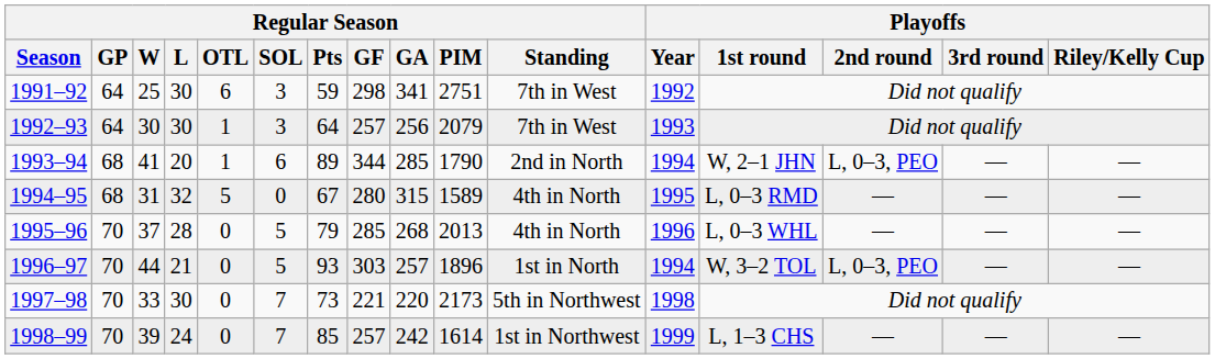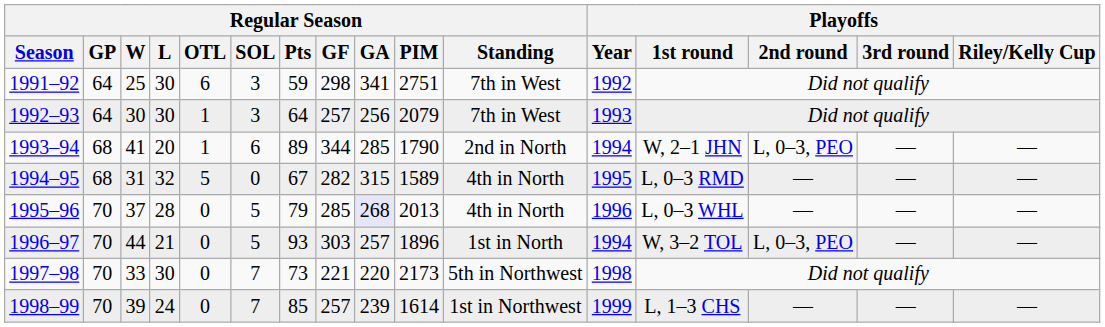1994–95 | Regular Season / GF: 280 -> 282
1995–96 | Regular Season / GA: no background -> lavender background
1998–99 | Regular Season / GA: 242 -> 239
